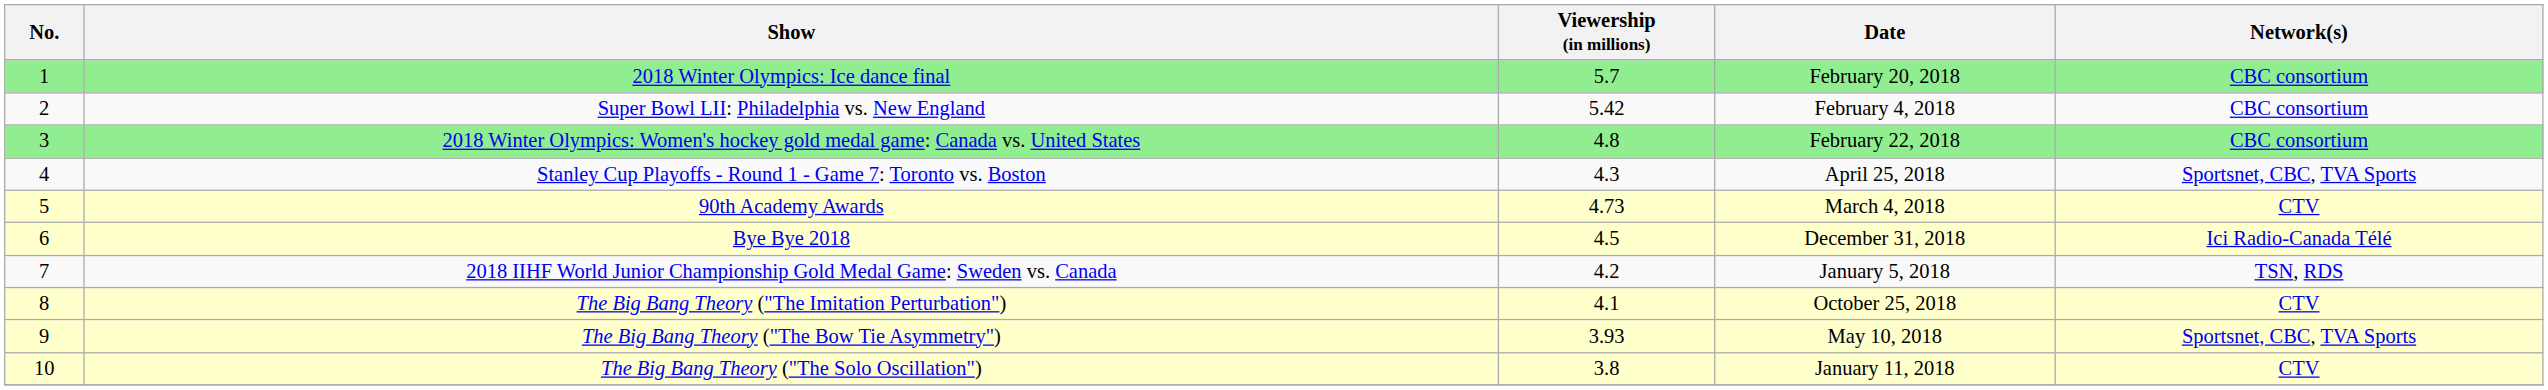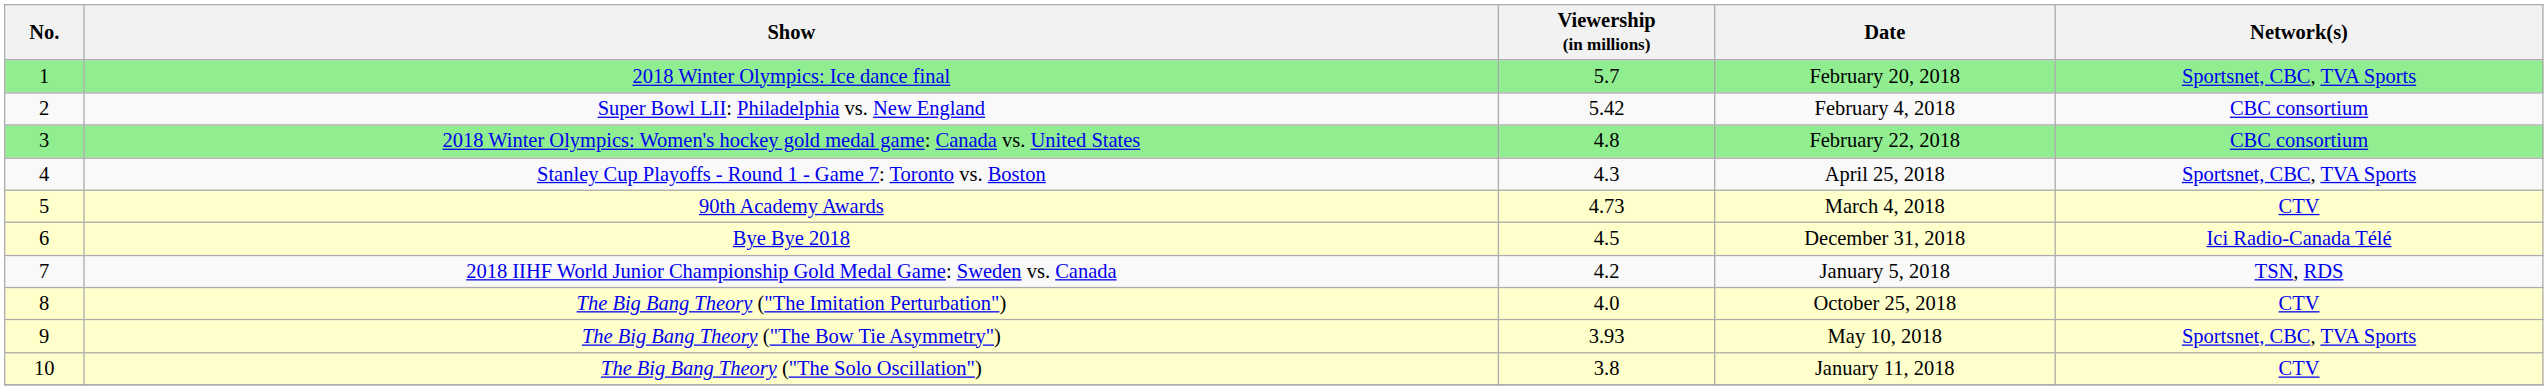2018 Winter Olympics: Ice dance final | Network(s): CBC consortium -> Sportsnet, CBC, TVA Sports
The Big Bang Theory ("The Imitation Perturbation") | Viewership (in millions): 4.1 -> 4.0
